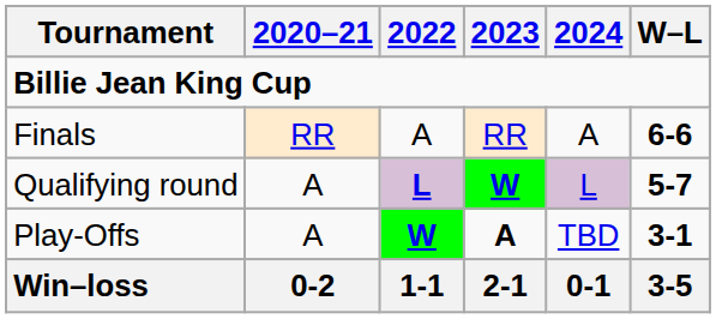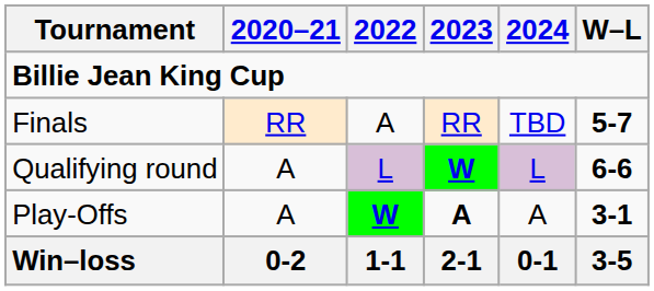Finals | 2024: A -> TBD
Finals | W–L: 6-6 -> 5-7
Qualifying round | 2022: bold -> normal
Qualifying round | W–L: 5-7 -> 6-6
Play-Offs | 2024: TBD -> A
